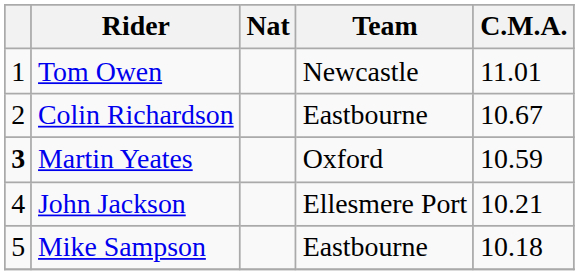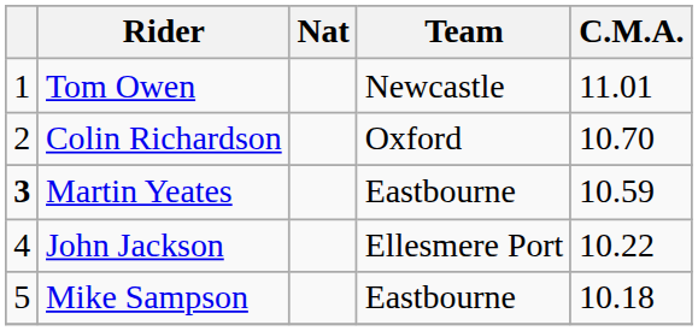Colin Richardson | Team: Eastbourne -> Oxford
Colin Richardson | C.M.A.: 10.67 -> 10.70
Martin Yeates | Team: Oxford -> Eastbourne
John Jackson | C.M.A.: 10.21 -> 10.22
